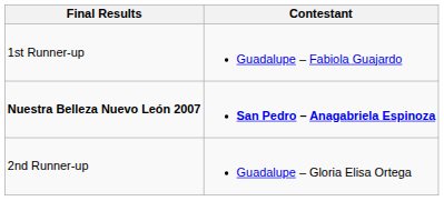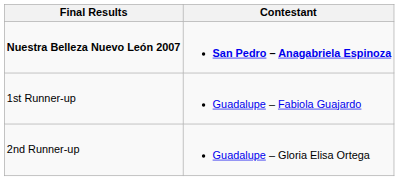rows swapped: Nuestra Belleza Nuevo León 2007 <-> 1st Runner-up
